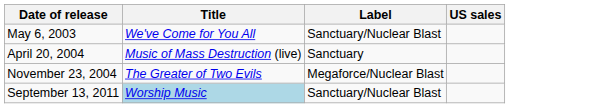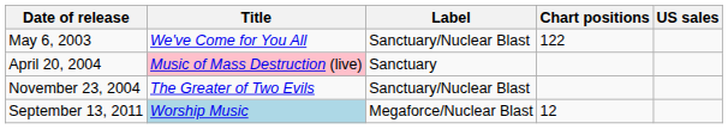+ column: Chart positions | 122 | 12
April 20, 2004 | Title: no background -> pink background
November 23, 2004 | Label: Megaforce/Nuclear Blast -> Sanctuary/Nuclear Blast
September 13, 2011 | Label: Sanctuary/Nuclear Blast -> Megaforce/Nuclear Blast
